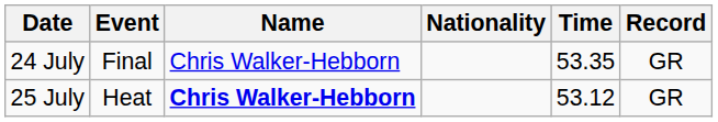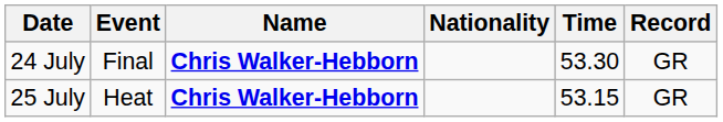24 July | Name: normal -> bold
24 July | Time: 53.35 -> 53.30
25 July | Time: 53.12 -> 53.15
